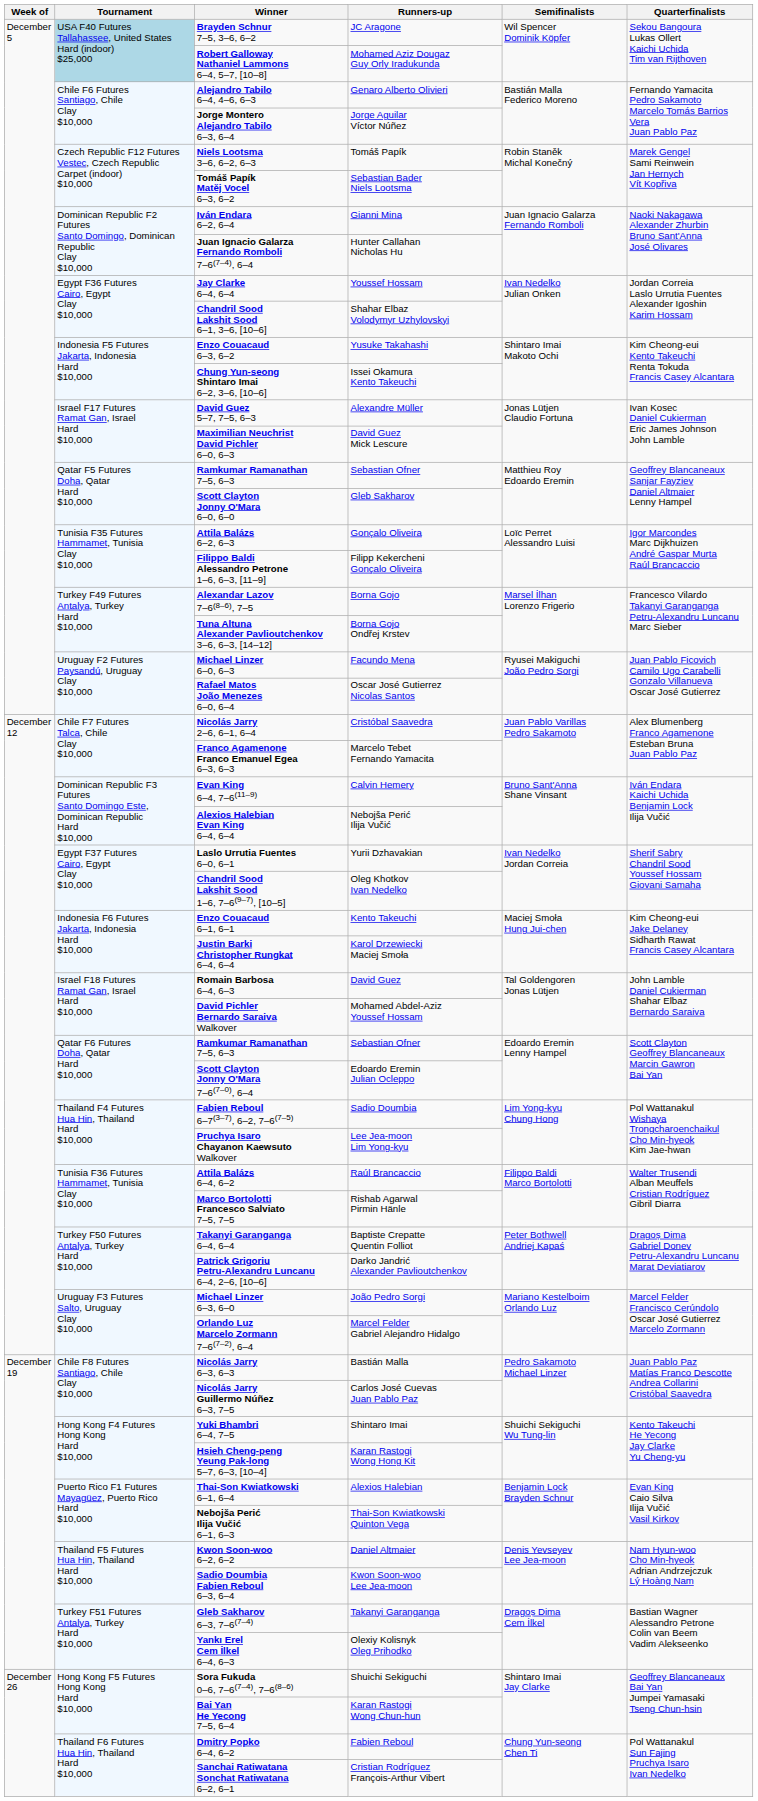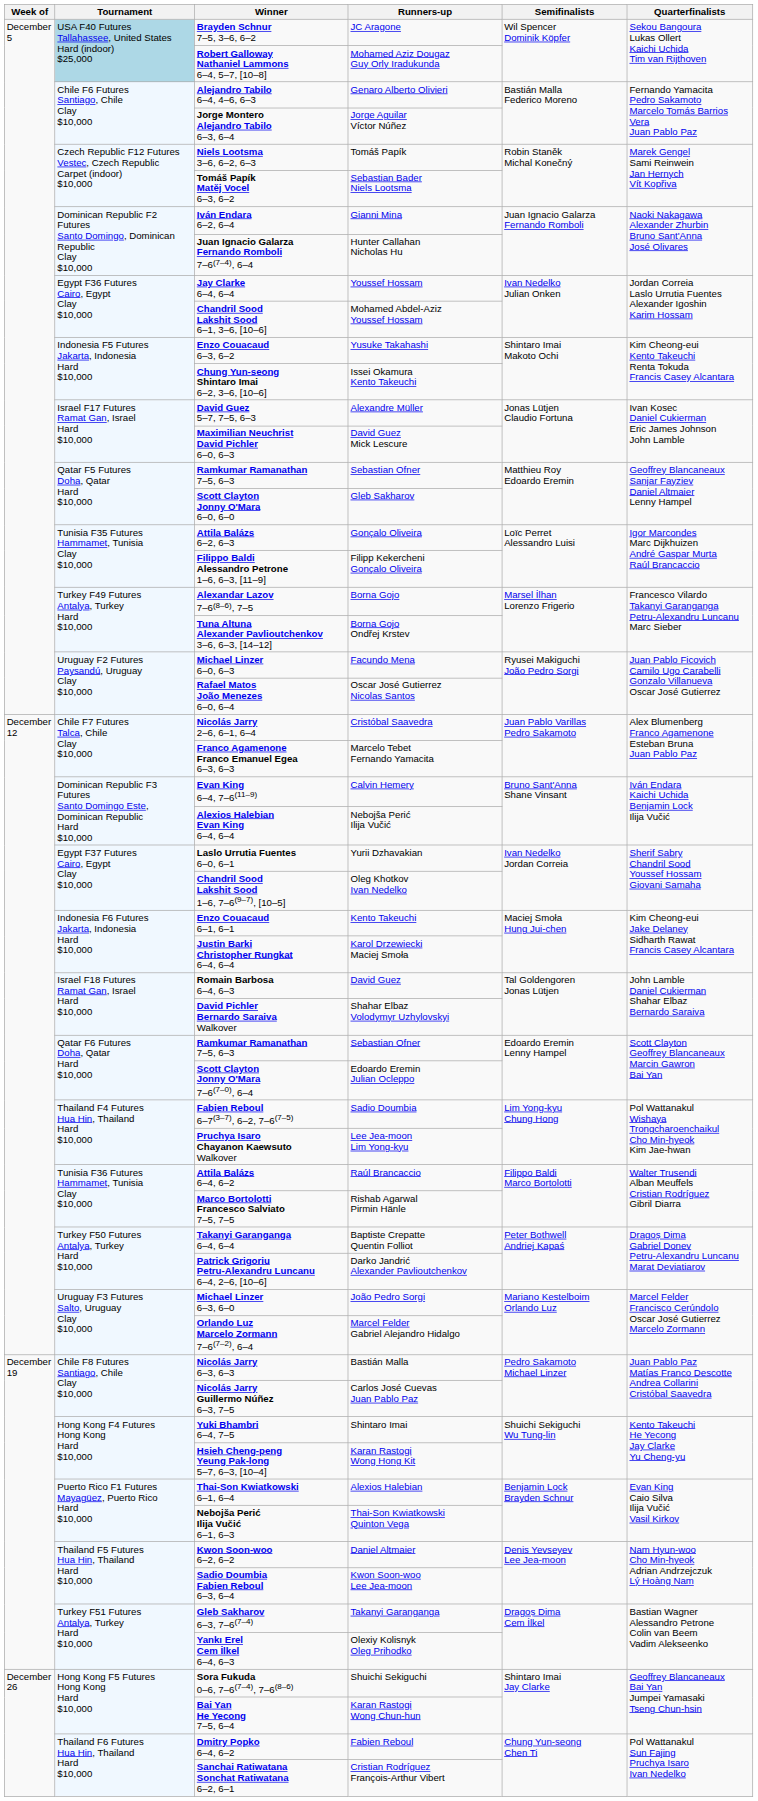Chandril Sood Lakshit Sood 6–1, 3–6, [10–6] | Runners-up: Shahar Elbaz Volodymyr Uzhylovskyi -> Mohamed Abdel-Aziz Youssef Hossam
David Pichler Bernardo Saraiva Walkover | Runners-up: Mohamed Abdel-Aziz Youssef Hossam -> Shahar Elbaz Volodymyr Uzhylovskyi
